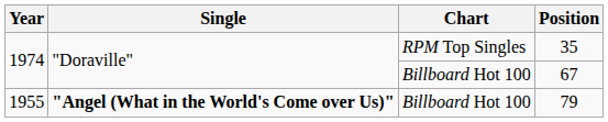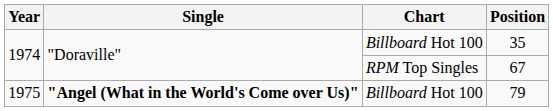35 | Chart: RPM Top Singles -> Billboard Hot 100
67 | Chart: Billboard Hot 100 -> RPM Top Singles
79 | Year: 1955 -> 1975
